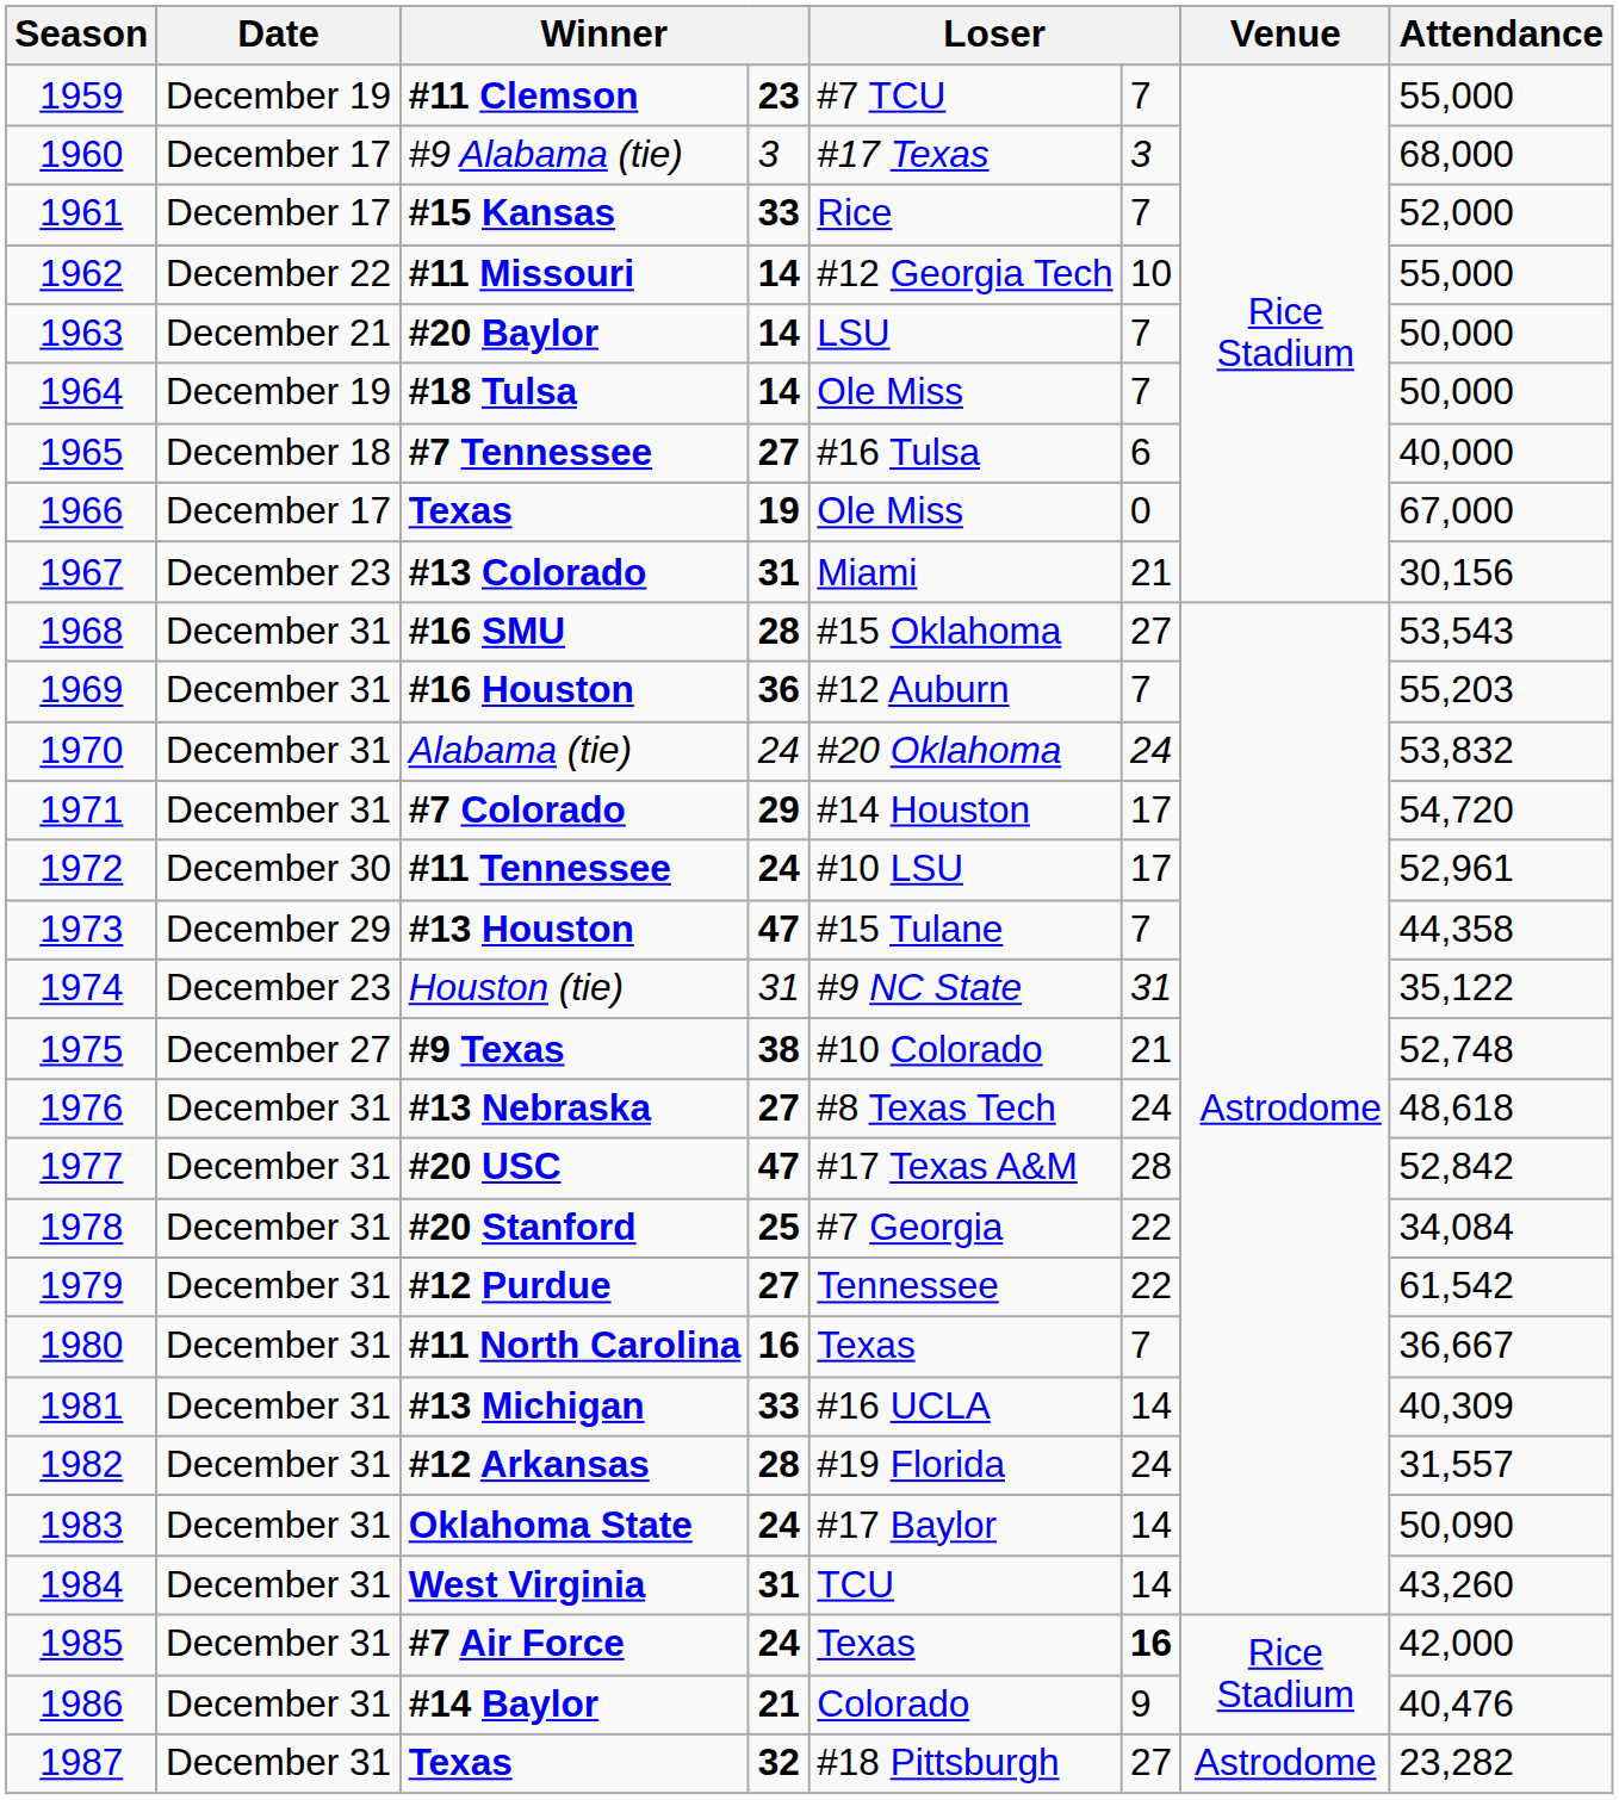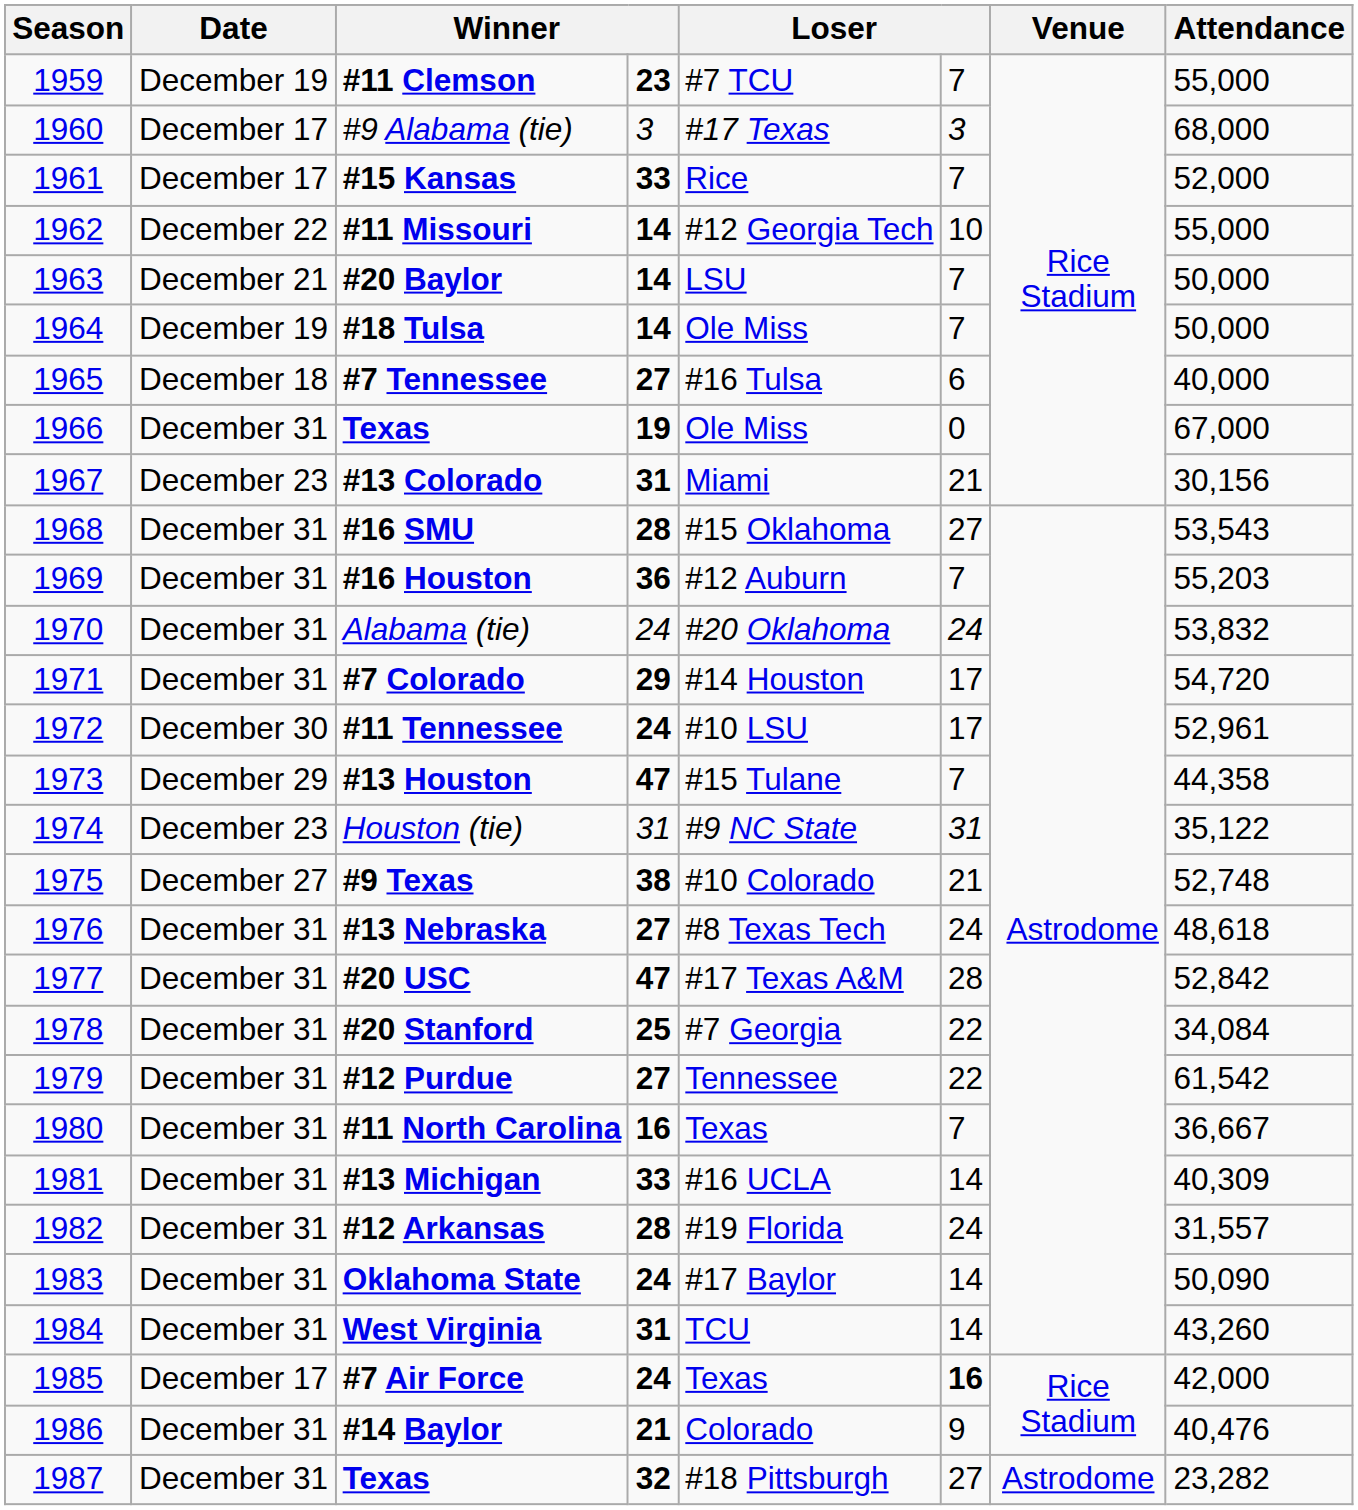1966 / Texas | Date: December 17 -> December 31
#7 Air Force | Date: December 31 -> December 17
